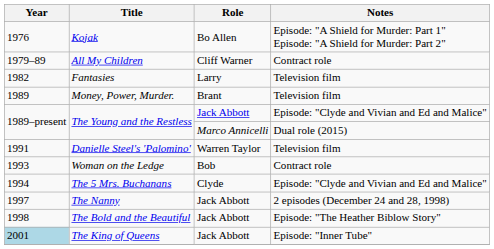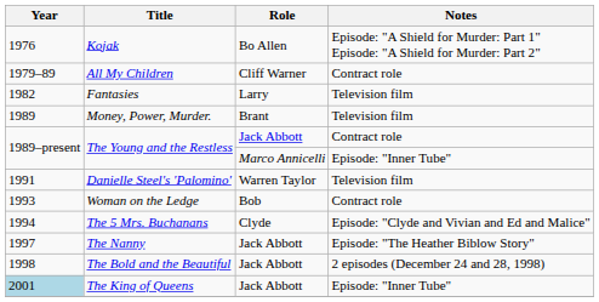The Young and the Restless / Jack Abbott | Notes: Episode: "Clyde and Vivian and Ed and Malice" -> Contract role
The Young and the Restless / Marco Annicelli | Notes: Dual role (2015) -> Episode: "Inner Tube"
The Nanny | Notes: 2 episodes (December 24 and 28, 1998) -> Episode: "The Heather Biblow Story"
The Bold and the Beautiful | Notes: Episode: "The Heather Biblow Story" -> 2 episodes (December 24 and 28, 1998)
